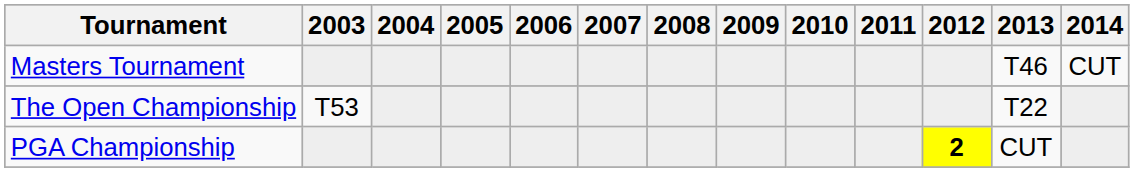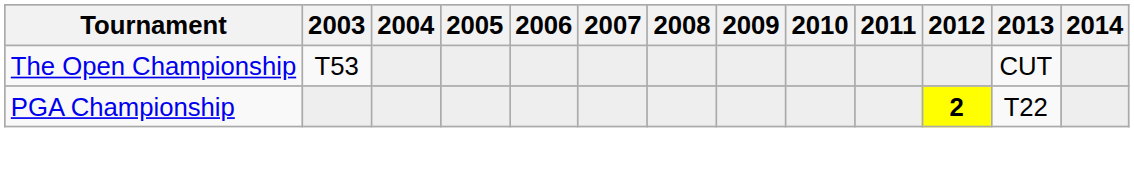- row: Masters Tournament | T46 | CUT
The Open Championship | 2013: T22 -> CUT
PGA Championship | 2013: CUT -> T22
